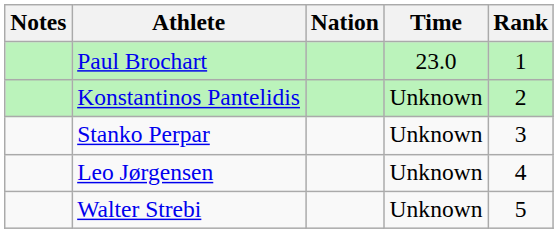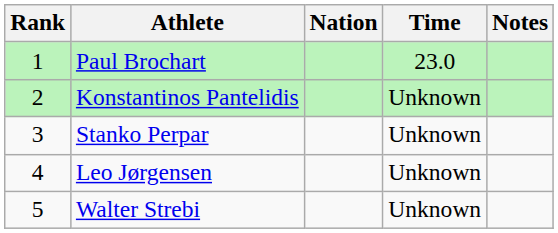columns swapped: Rank <-> Notes
